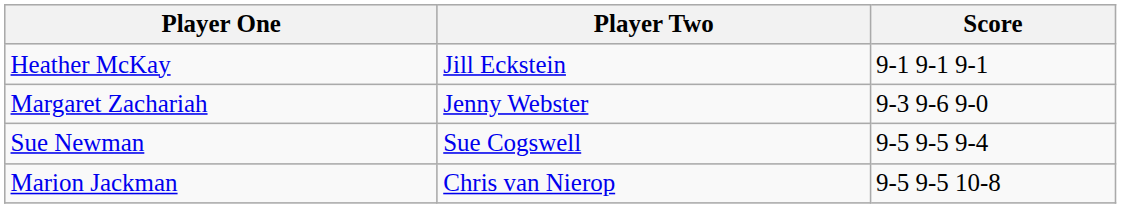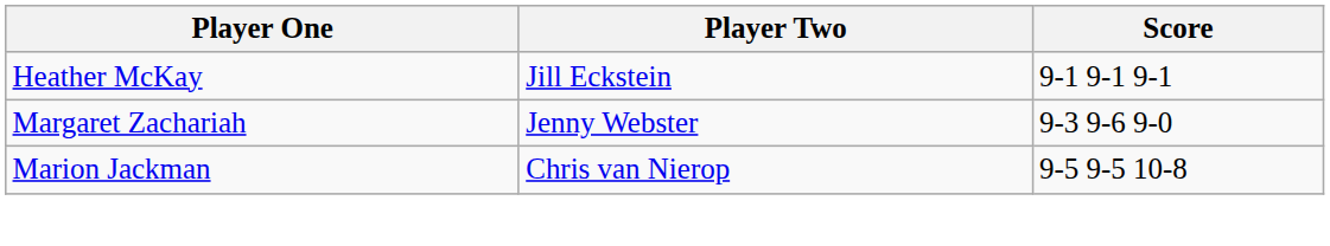- row: Sue Newman | Sue Cogswell | 9-5 9-5 9-4
